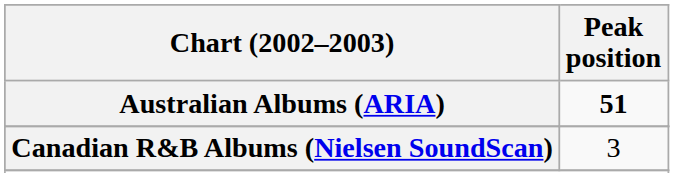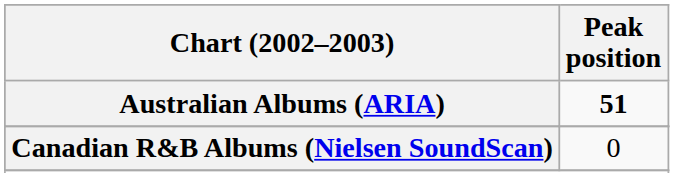Canadian R&B Albums (Nielsen SoundScan) | Peak position: 3 -> 0
